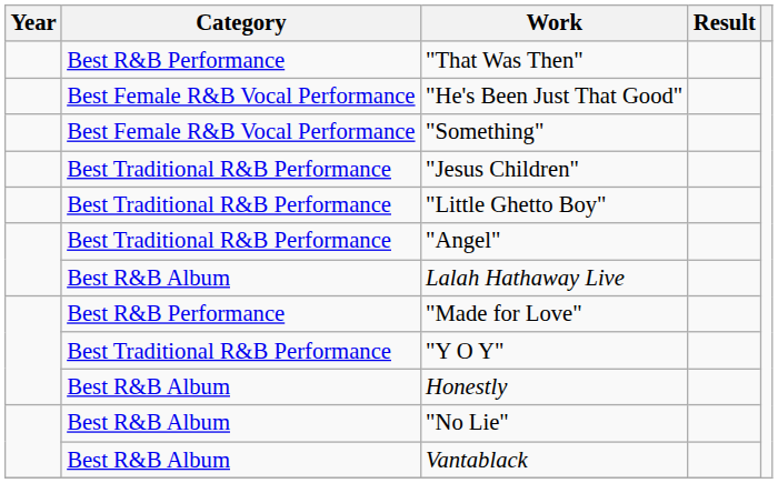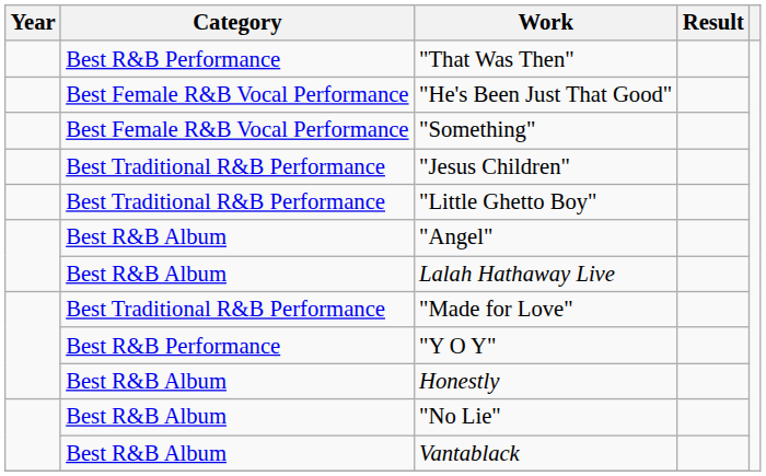"Angel" | Category: Best Traditional R&B Performance -> Best R&B Album
"Made for Love" | Category: Best R&B Performance -> Best Traditional R&B Performance
"Y O Y" | Category: Best Traditional R&B Performance -> Best R&B Performance
